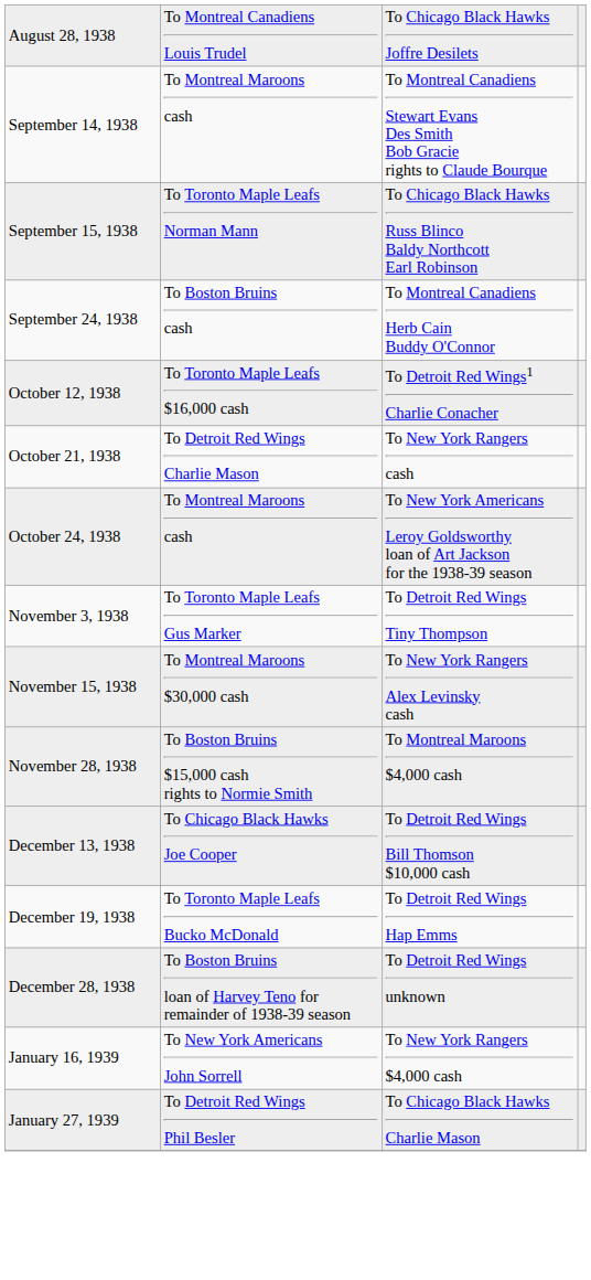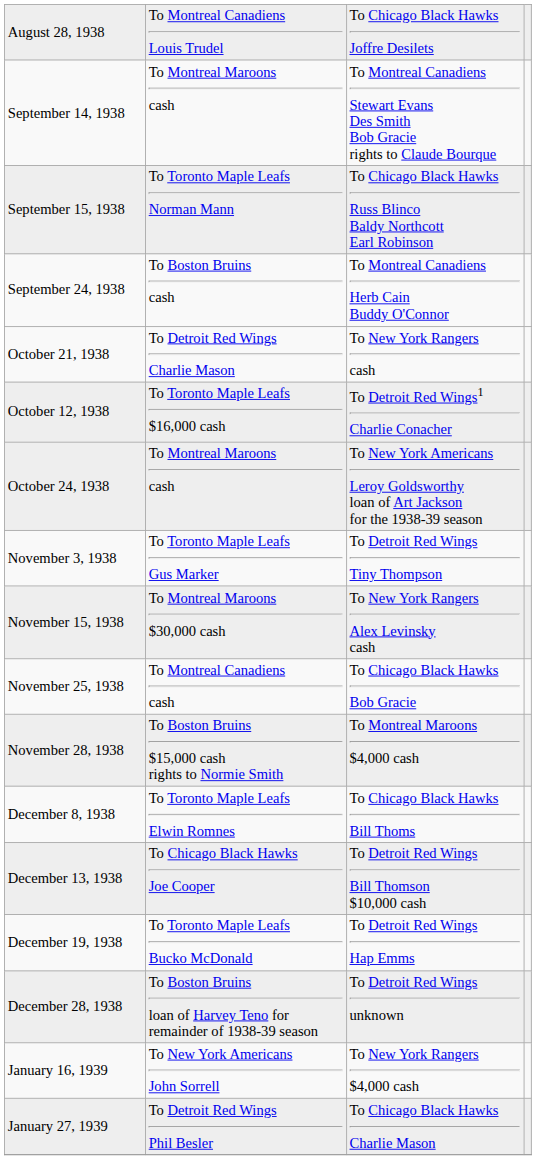rows swapped: October 12, 1938 <-> October 21, 1938
+ row: November 25, 1938 | To Montreal Canadiens cash | To Chicago Black Hawks Bob Gracie
+ row: December 8, 1938 | To Toronto Maple Leafs Elwin Romnes | To Chicago Black Hawks Bill Thoms
